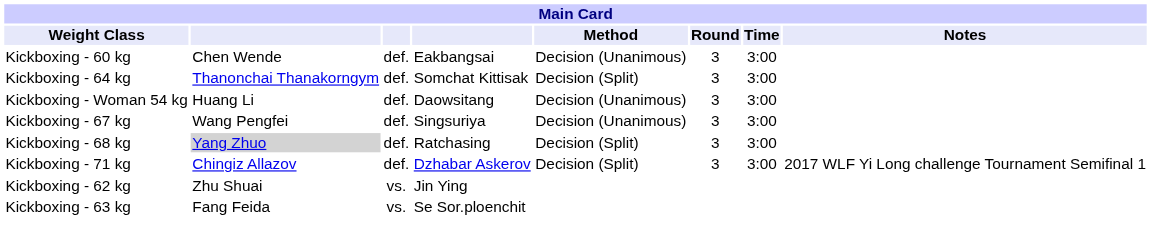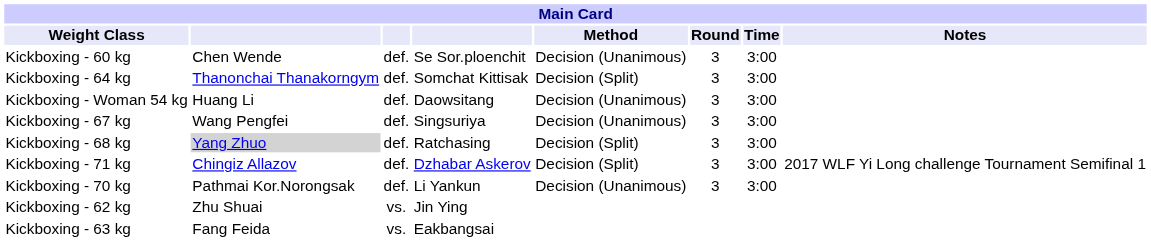Kickboxing - 60 kg | column 4: Eakbangsai -> Se Sor.ploenchit
+ row: Kickboxing - 70 kg | Pathmai Kor.Norongsak | def. | Li Yankun | Decision (Unanimous) | 3 | 3:00
Kickboxing - 63 kg | column 4: Se Sor.ploenchit -> Eakbangsai
